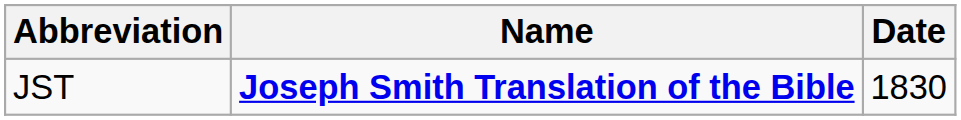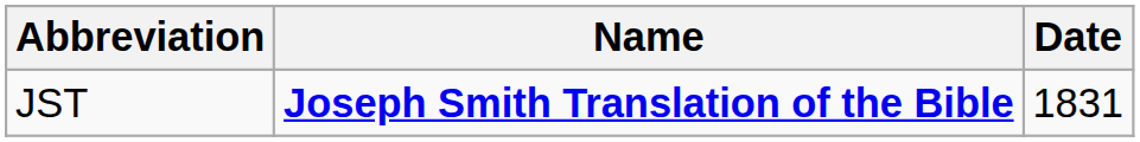JST | Date: 1830 -> 1831
